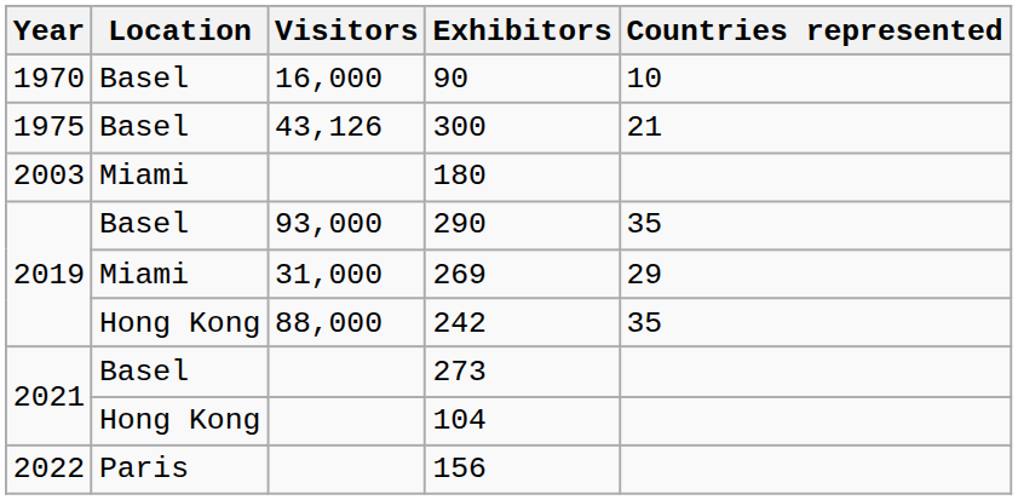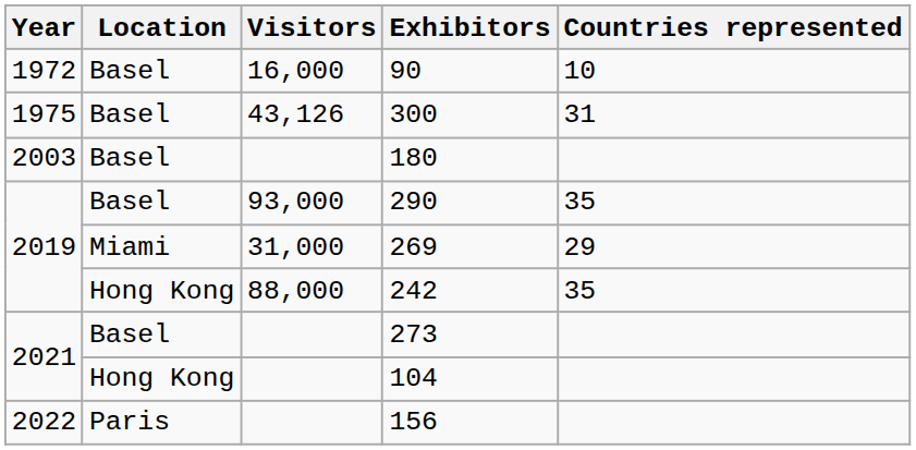90 | Year: 1970 -> 1972
300 | Countries represented: 21 -> 31
180 | Location: Miami -> Basel
